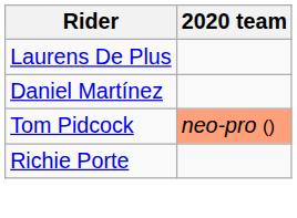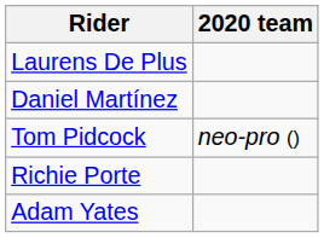Tom Pidcock | 2020 team: lightsalmon background -> no background
+ row: Adam Yates
